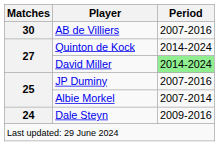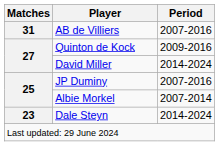AB de Villiers | Matches: 30 -> 31
Quinton de Kock | Period: 2014-2024 -> 2009-2016
David Miller | Period: lightgreen background -> no background
Dale Steyn | Matches: 24 -> 23
Dale Steyn | Period: 2009-2016 -> 2014-2024
